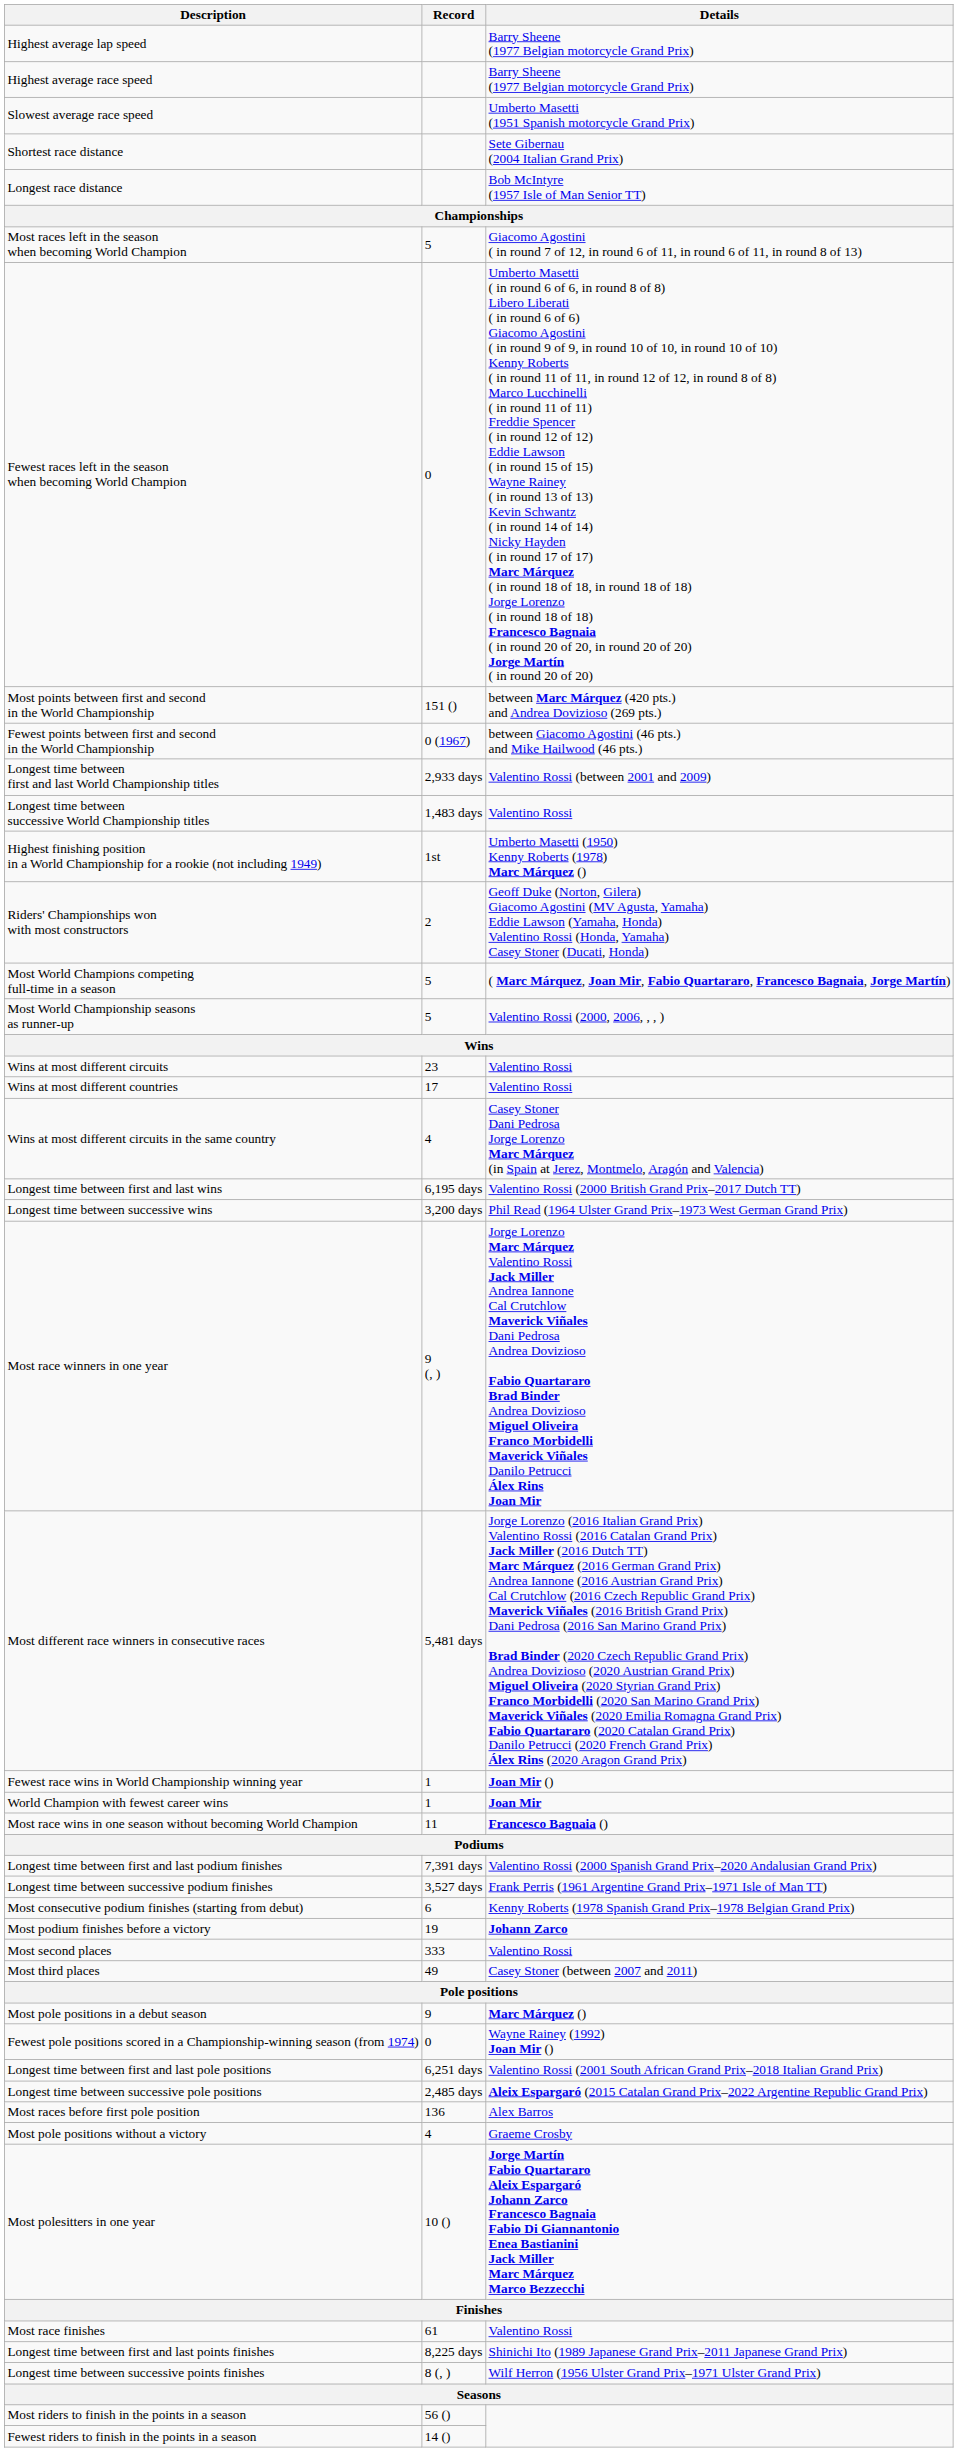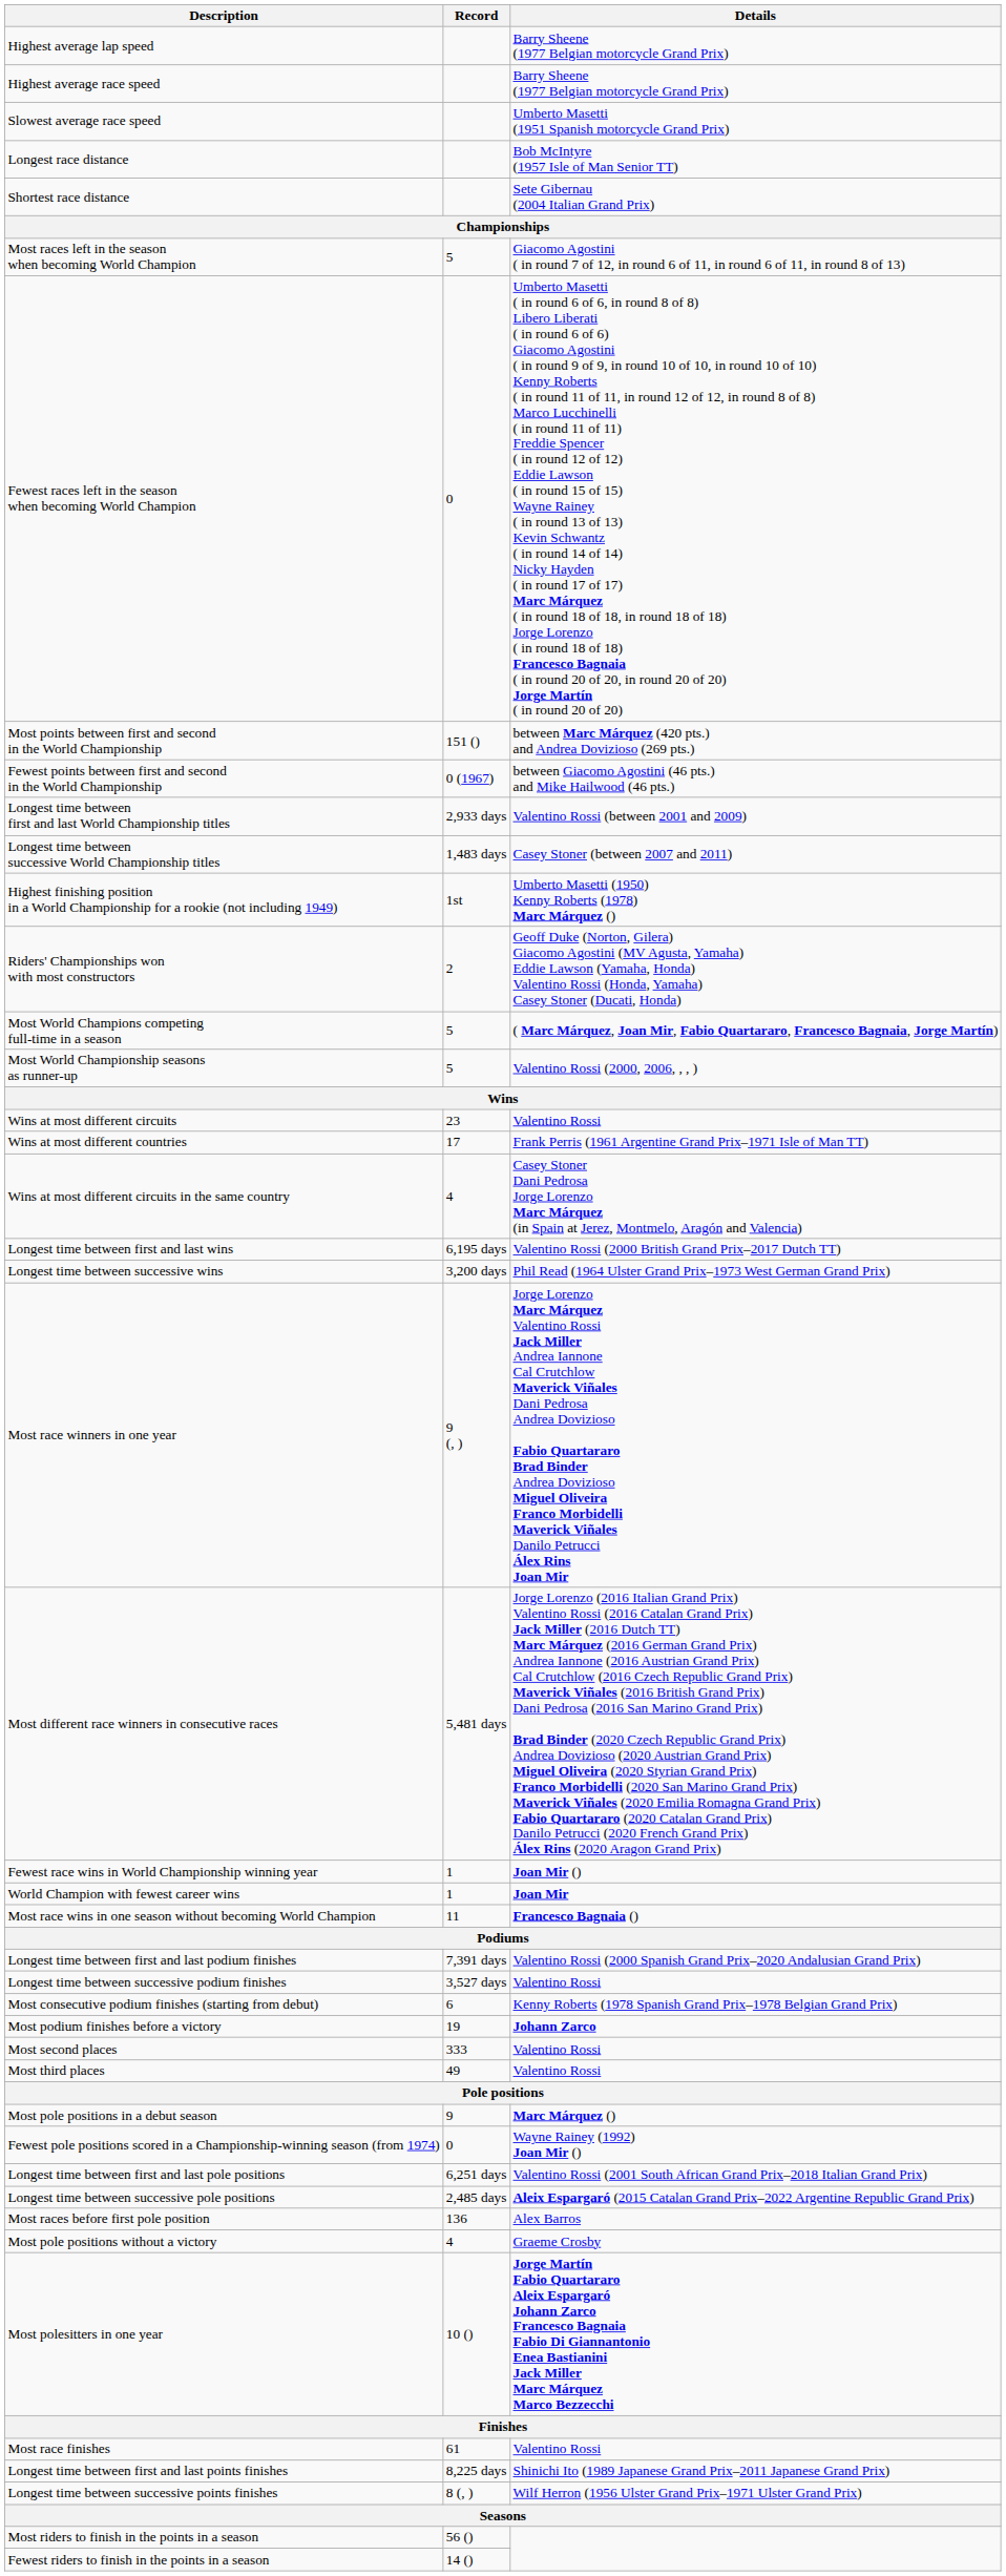rows swapped: Longest race distance <-> Shortest race distance
Longest time between successive World Championship titles | Details: Valentino Rossi -> Casey Stoner (between 2007 and 2011)
Wins at most different countries | Details: Valentino Rossi -> Frank Perris (1961 Argentine Grand Prix–1971 Isle of Man TT)
Longest time between successive podium finishes | Details: Frank Perris (1961 Argentine Grand Prix–1971 Isle of Man TT) -> Valentino Rossi
Most third places | Details: Casey Stoner (between 2007 and 2011) -> Valentino Rossi
